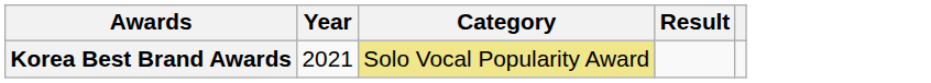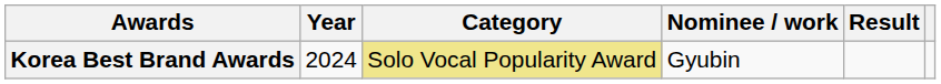+ column: Nominee / work | Gyubin
Korea Best Brand Awards | Year: 2021 -> 2024
